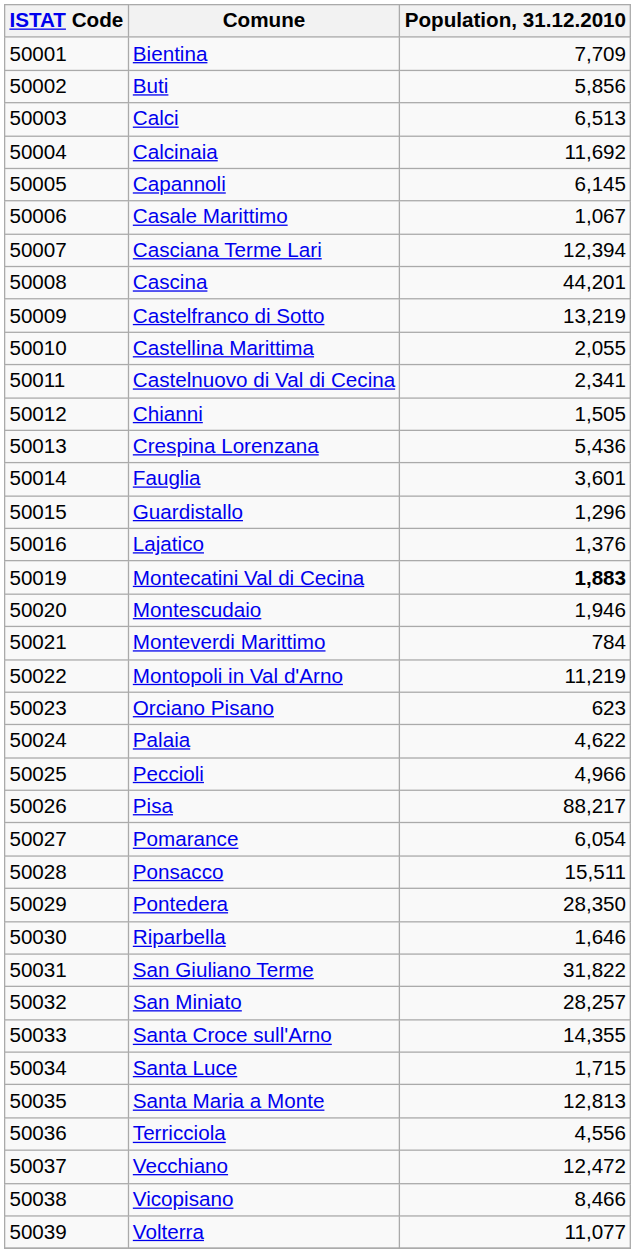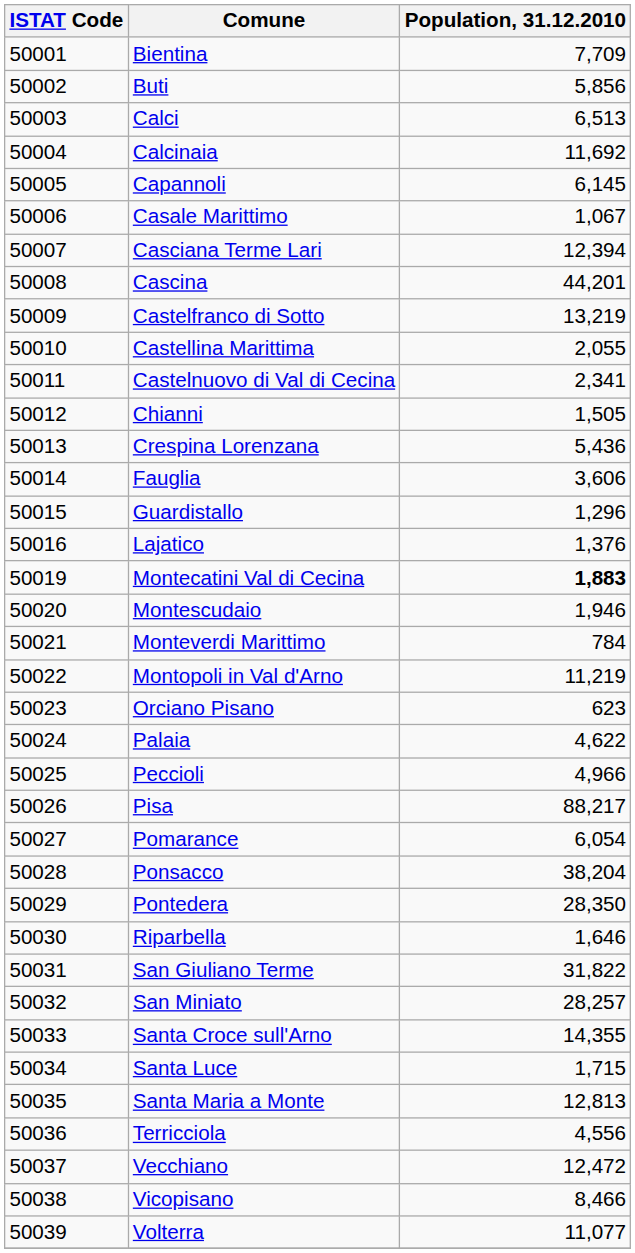Fauglia | Population, 31.12.2010: 3,601 -> 3,606
Ponsacco | Population, 31.12.2010: 15,511 -> 38,204
